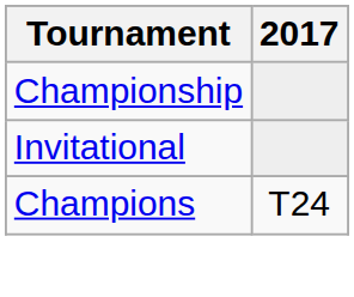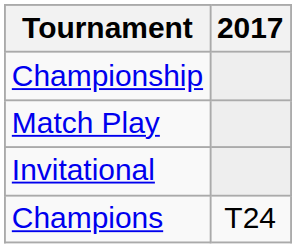+ row: Match Play
